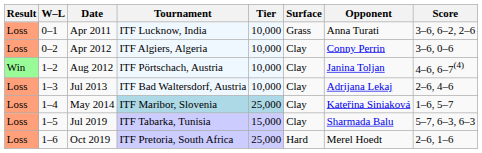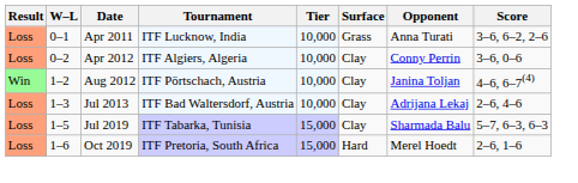- row: Loss | 1–4 | May 2014 | ITF Maribor, Slovenia | 25,000 | Clay | Kateřina Siniaková | 1–6, 5–7
Oct 2019 | Tier: 25,000 -> 15,000
